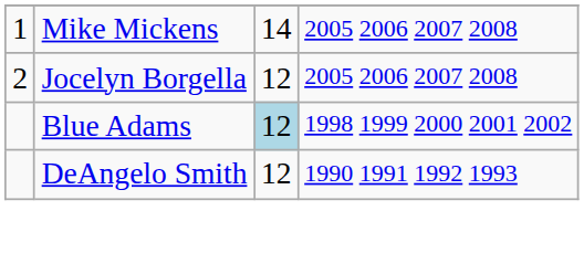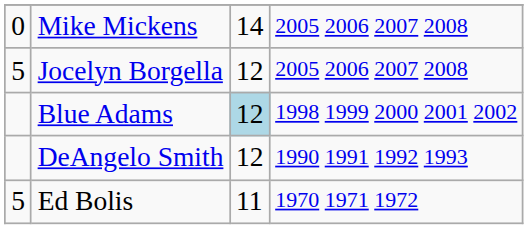Mike Mickens | column 1: 1 -> 0
Jocelyn Borgella | column 1: 2 -> 5
+ row: 5 | Ed Bolis | 11 | 1970 1971 1972
